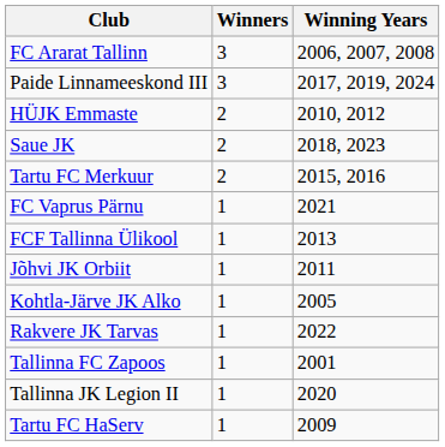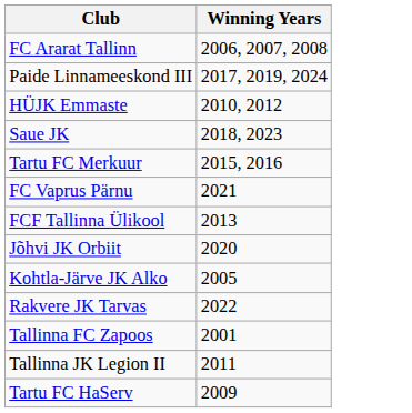- column: Winners | 3 | 3 | 2 | 2 | 2 | 1 | 1 | 1 | 1 | 1 | 1 | 1 | 1
Jõhvi JK Orbiit | Winning Years: 2011 -> 2020
Tallinna JK Legion II | Winning Years: 2020 -> 2011
